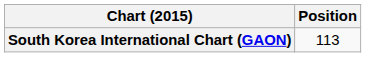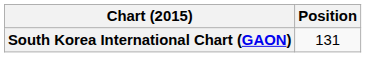South Korea International Chart (GAON) | Position: 113 -> 131
